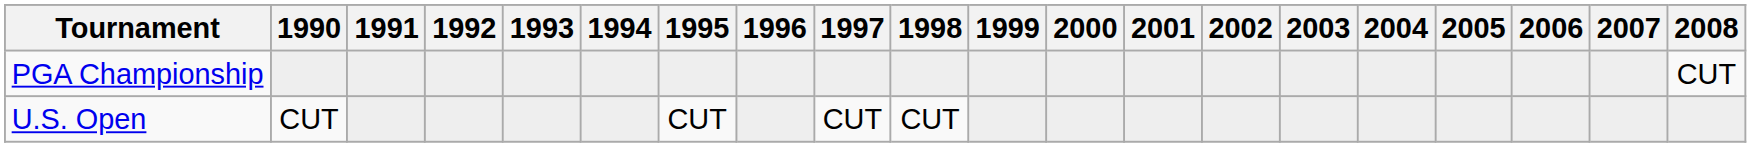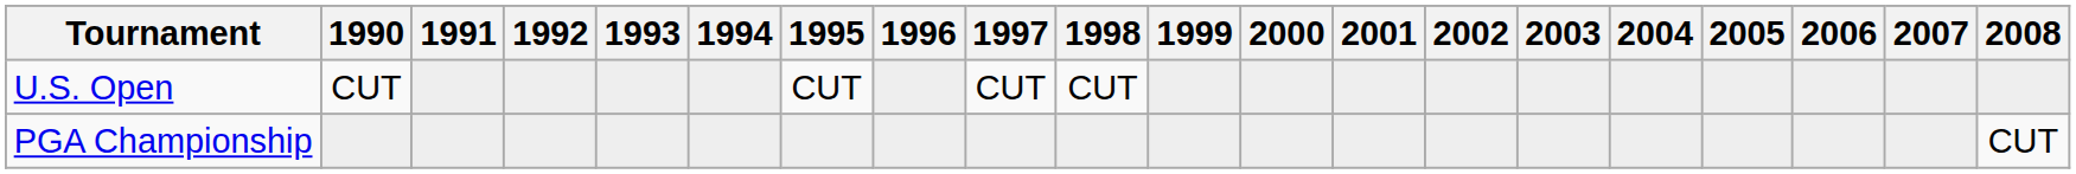rows swapped: U.S. Open <-> PGA Championship
